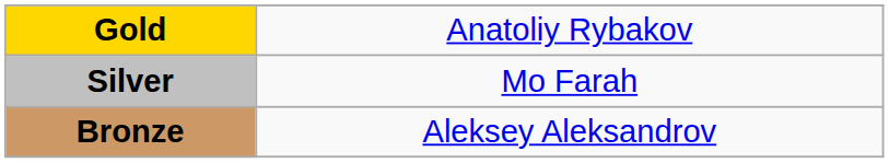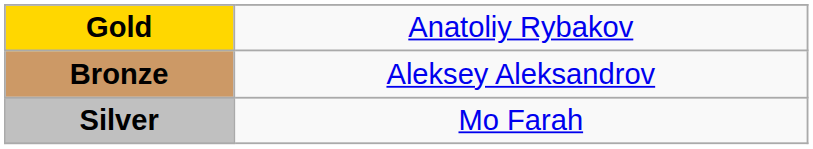rows swapped: Silver <-> Bronze
